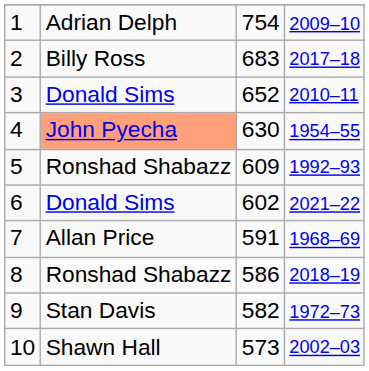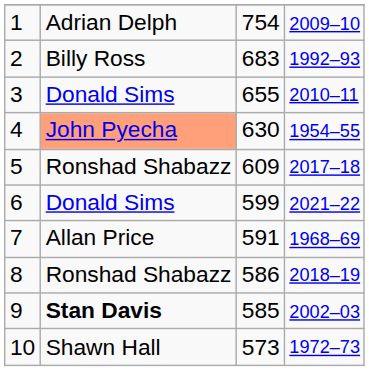2 | column 4: 2017–18 -> 1992–93
3 | column 3: 652 -> 655
5 | column 4: 1992–93 -> 2017–18
6 | column 3: 602 -> 599
9 | column 2: normal -> bold
9 | column 3: 582 -> 585
9 | column 4: 1972–73 -> 2002–03
10 | column 4: 2002–03 -> 1972–73
